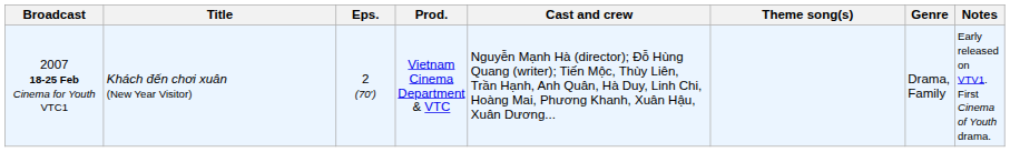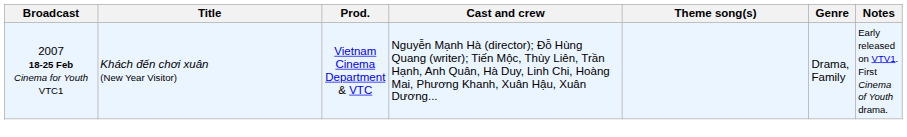- column: Eps. | 2 (70′)
